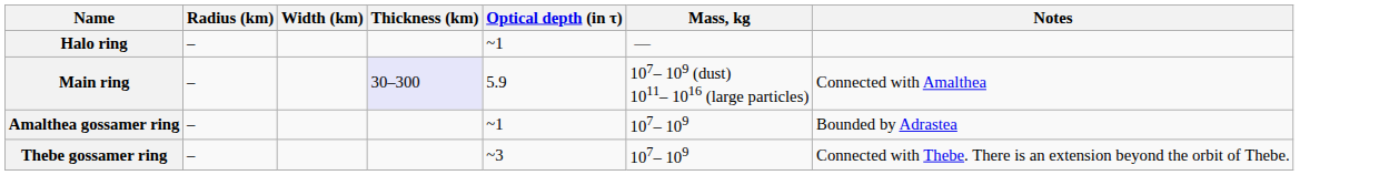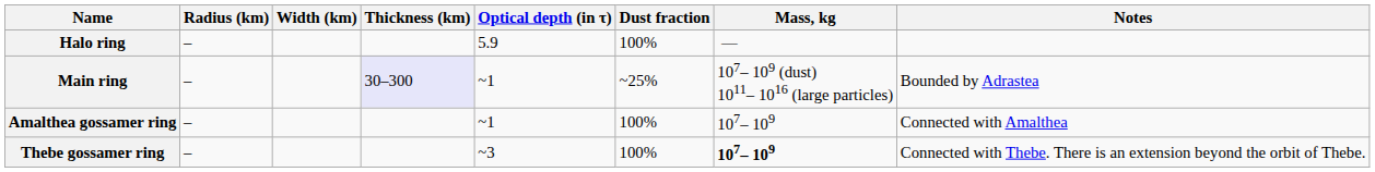+ column: Dust fraction | 100% | ~25% | 100% | 100%
Halo ring | Optical depth (in τ): ~1 -> 5.9
Main ring | Optical depth (in τ): 5.9 -> ~1
Main ring | Notes: Connected with Amalthea -> Bounded by Adrastea
Amalthea gossamer ring | Notes: Bounded by Adrastea -> Connected with Amalthea
Thebe gossamer ring | Mass, kg: normal -> bold
